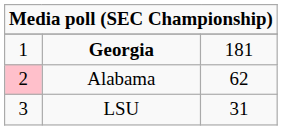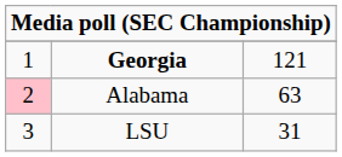Georgia | column 3: 181 -> 121
Alabama | column 3: 62 -> 63
